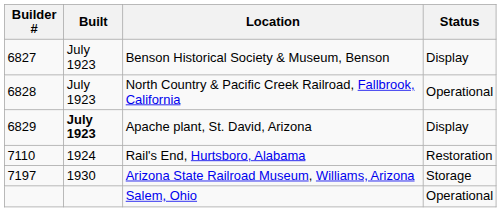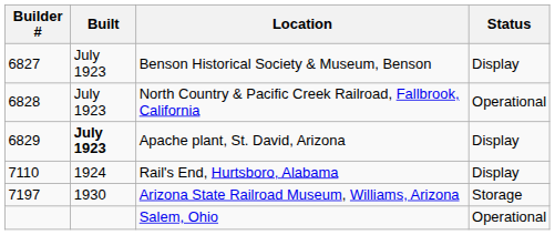Rail's End, Hurtsboro, Alabama | Status: Restoration -> Display
